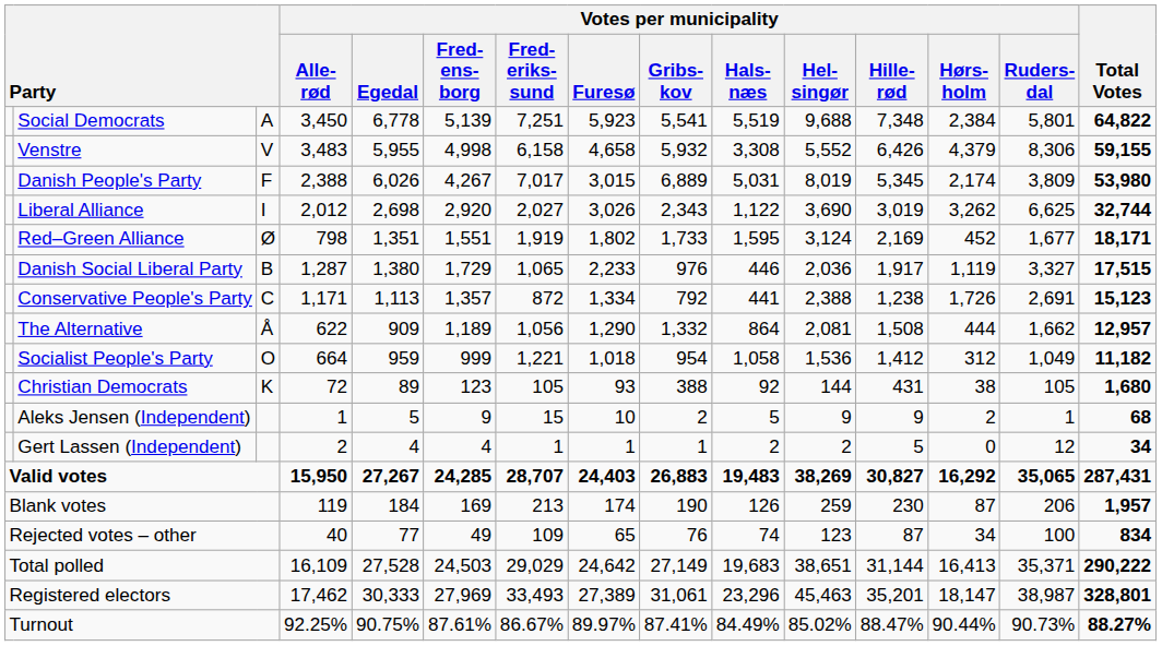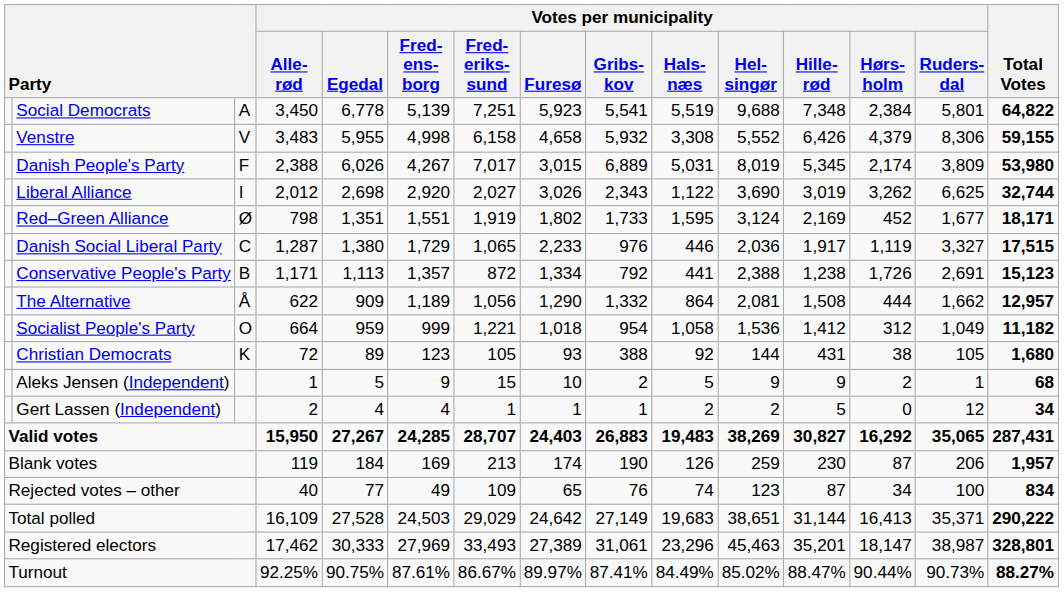Danish Social Liberal Party | column 3: B -> C
Conservative People's Party | column 3: C -> B
